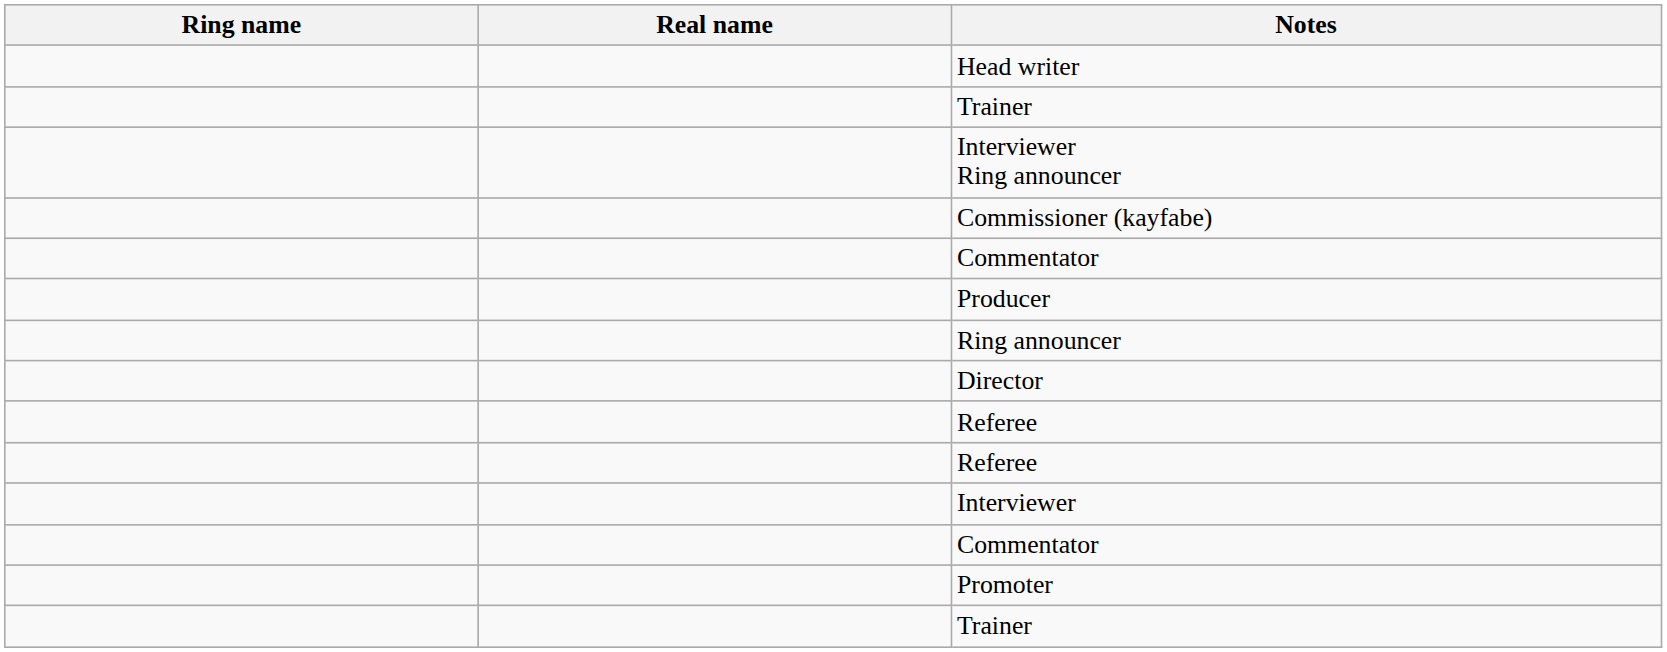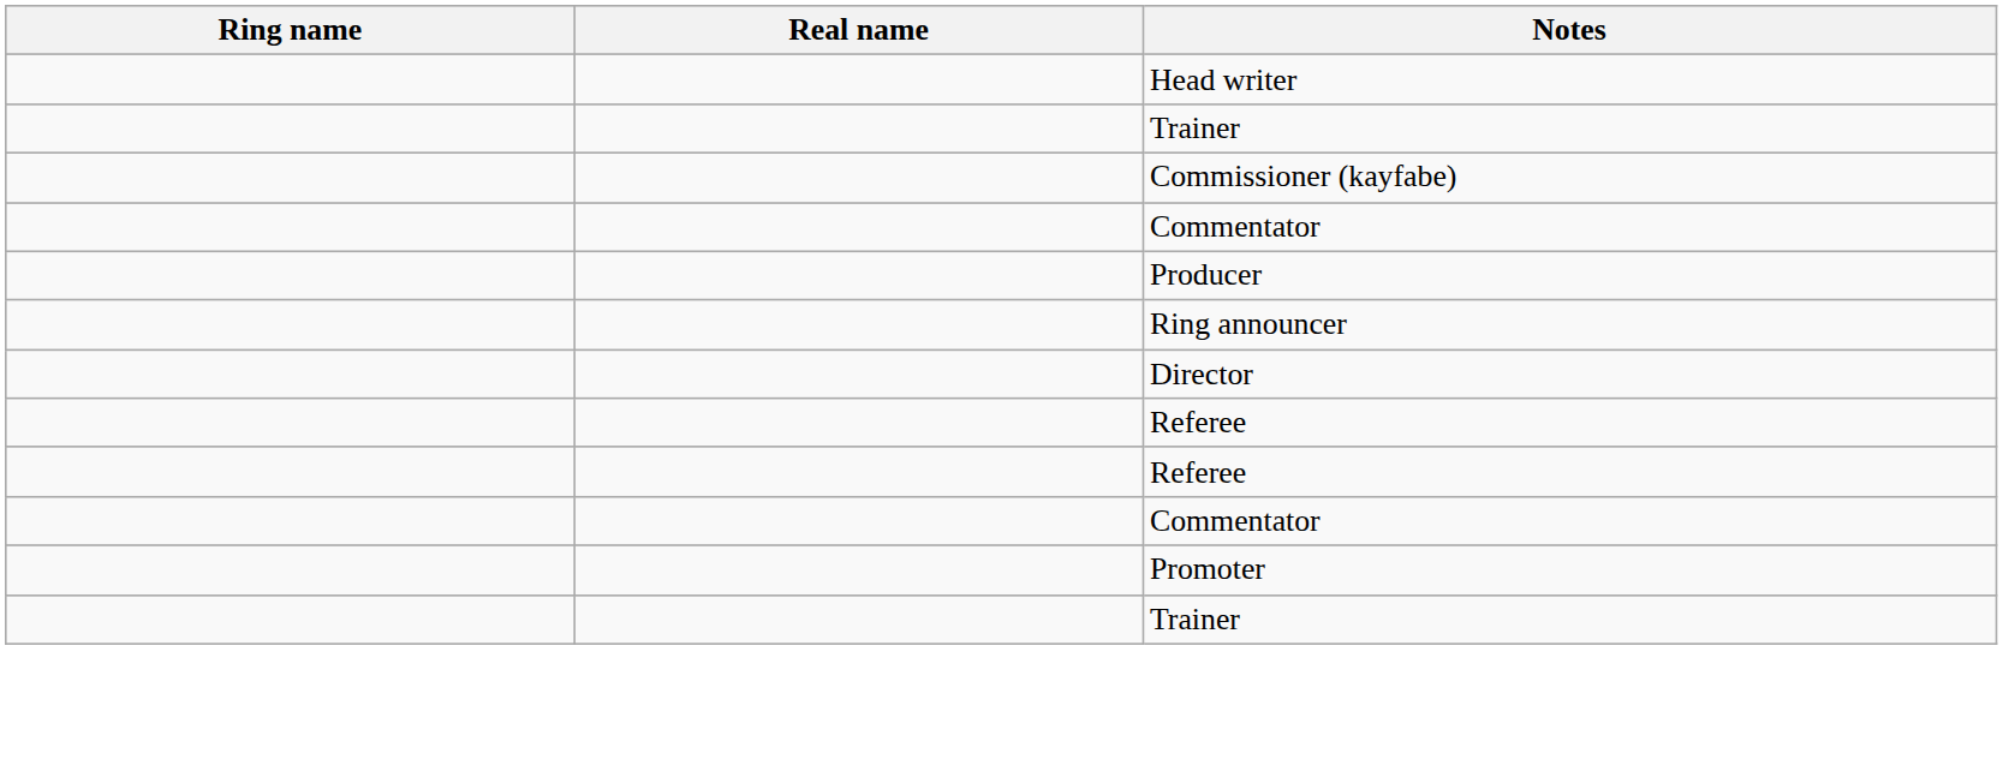- row: Interviewer Ring announcer
- row: Interviewer
